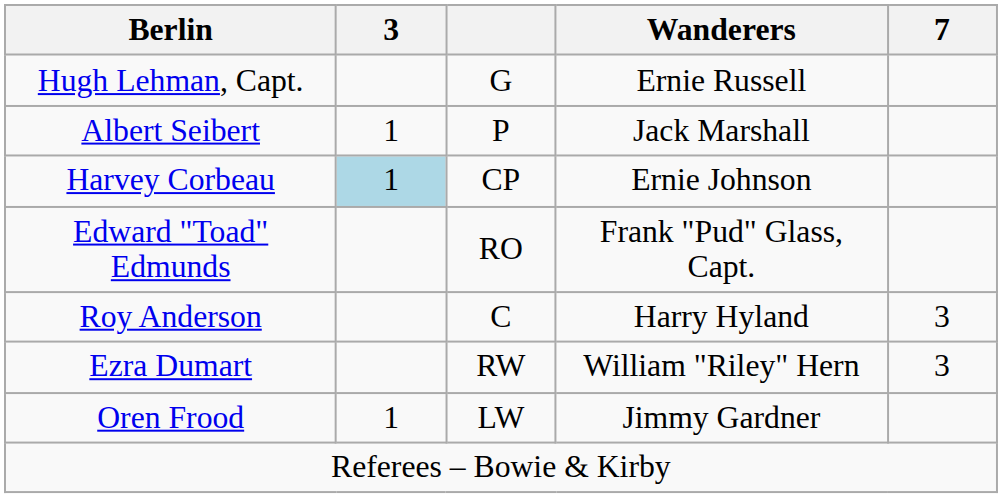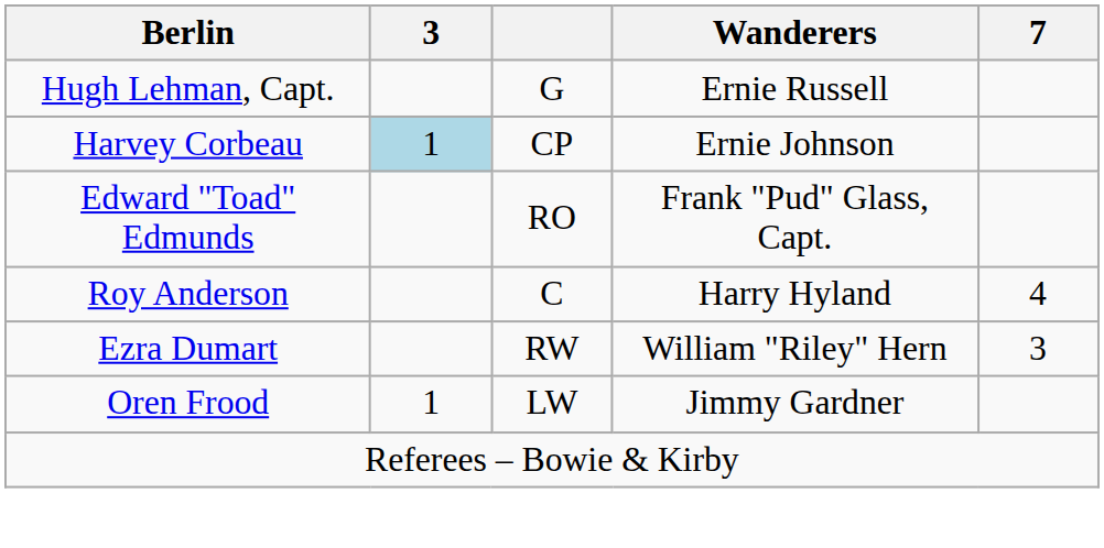- row: Albert Seibert | 1 | P | Jack Marshall
Roy Anderson | 7: 3 -> 4
